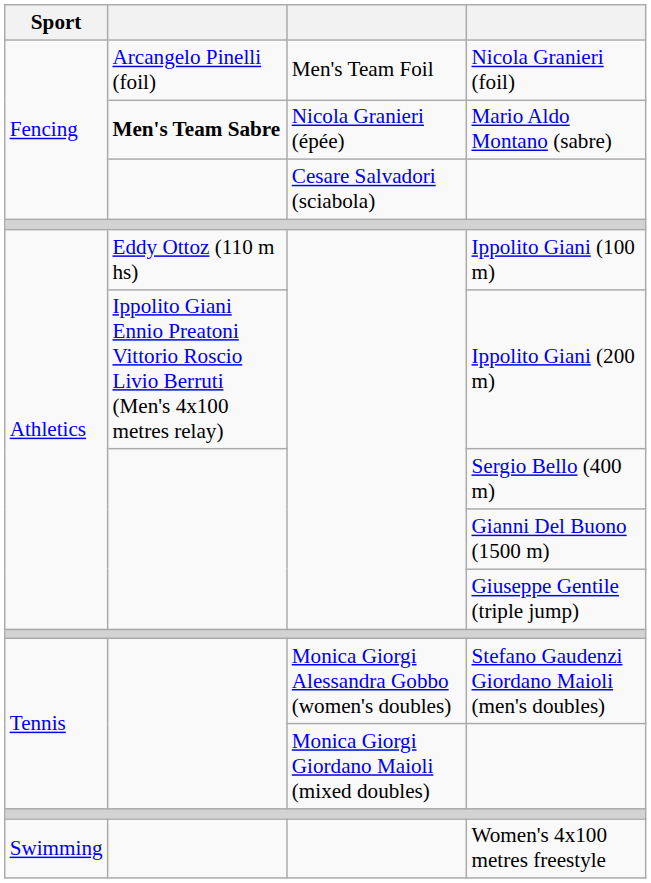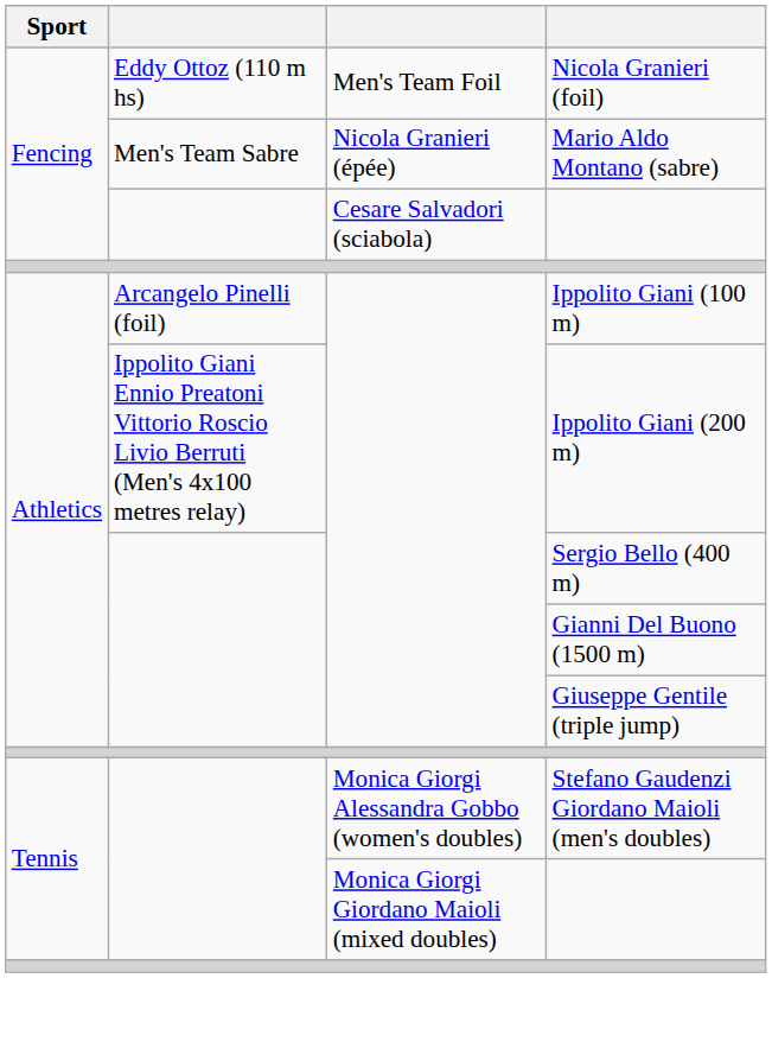Nicola Granieri (foil) | column 2: Arcangelo Pinelli (foil) -> Eddy Ottoz (110 m hs)
Mario Aldo Montano (sabre) | column 2: bold -> normal
Ippolito Giani (100 m) | column 2: Eddy Ottoz (110 m hs) -> Arcangelo Pinelli (foil)
- row: Swimming | Women's 4x100 metres freestyle
